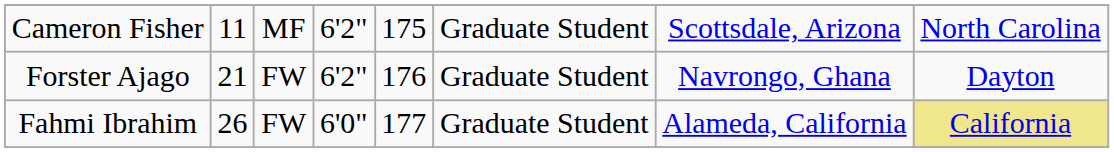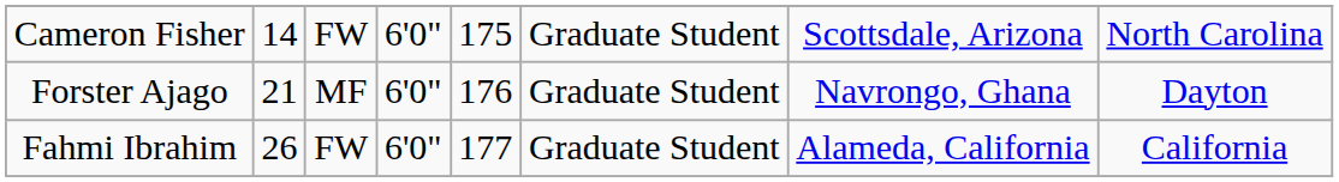Cameron Fisher | column 2: 11 -> 14
Cameron Fisher | column 3: MF -> FW
Cameron Fisher | column 4: 6'2" -> 6'0"
Forster Ajago | column 3: FW -> MF
Forster Ajago | column 4: 6'2" -> 6'0"
Fahmi Ibrahim | column 8: khaki background -> no background
